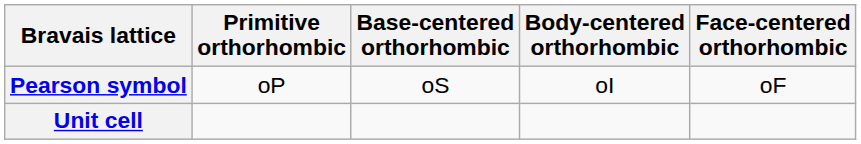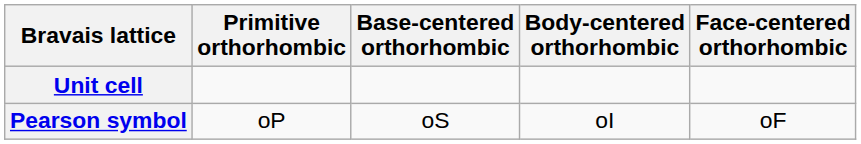rows swapped: Pearson symbol <-> Unit cell
